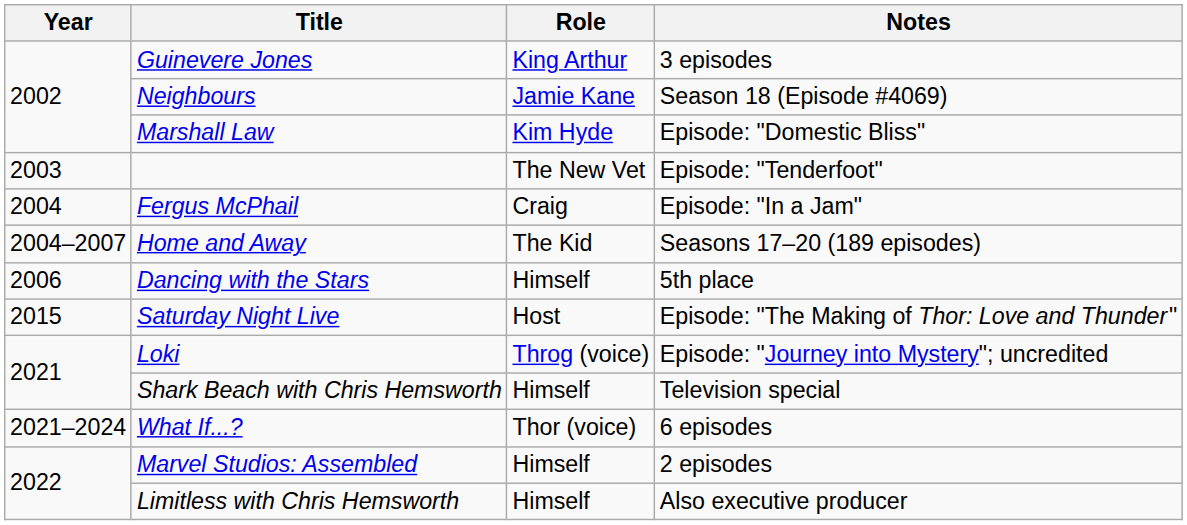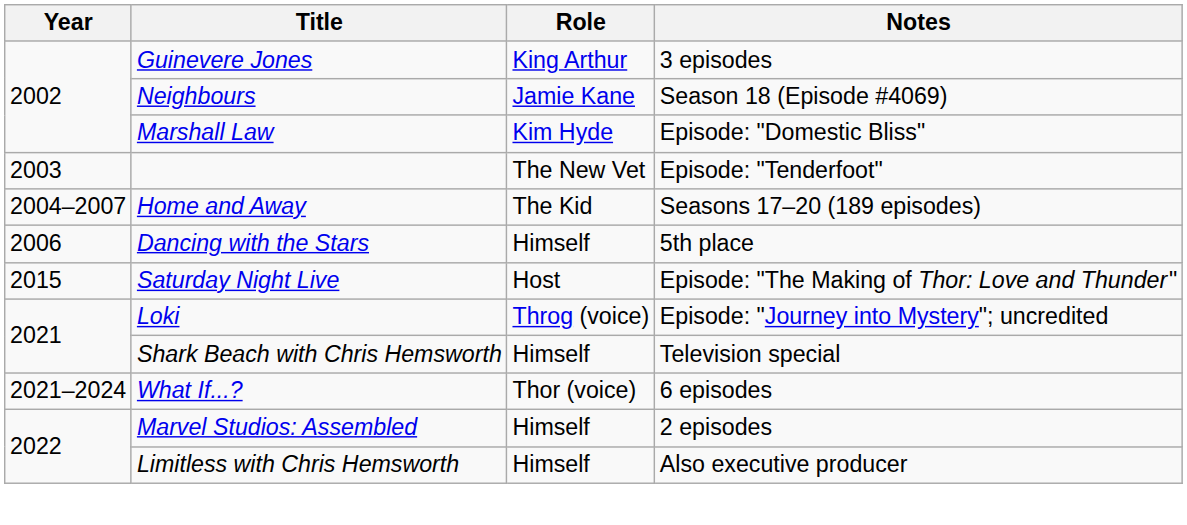- row: 2004 | Fergus McPhail | Craig | Episode: "In a Jam"
